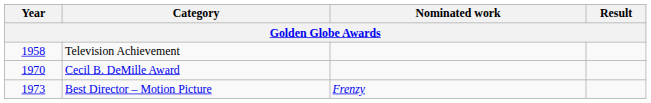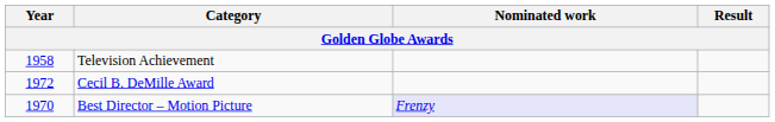Cecil B. DeMille Award | Year: 1970 -> 1972
Best Director – Motion Picture | Year: 1973 -> 1970
Best Director – Motion Picture | Nominated work: no background -> lavender background
